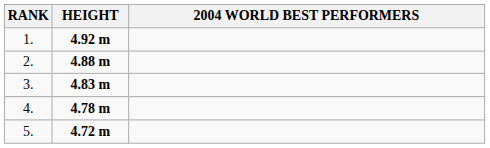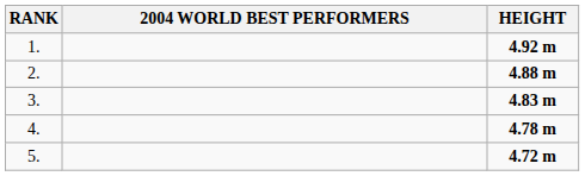columns swapped: 2004 WORLD BEST PERFORMERS <-> HEIGHT
